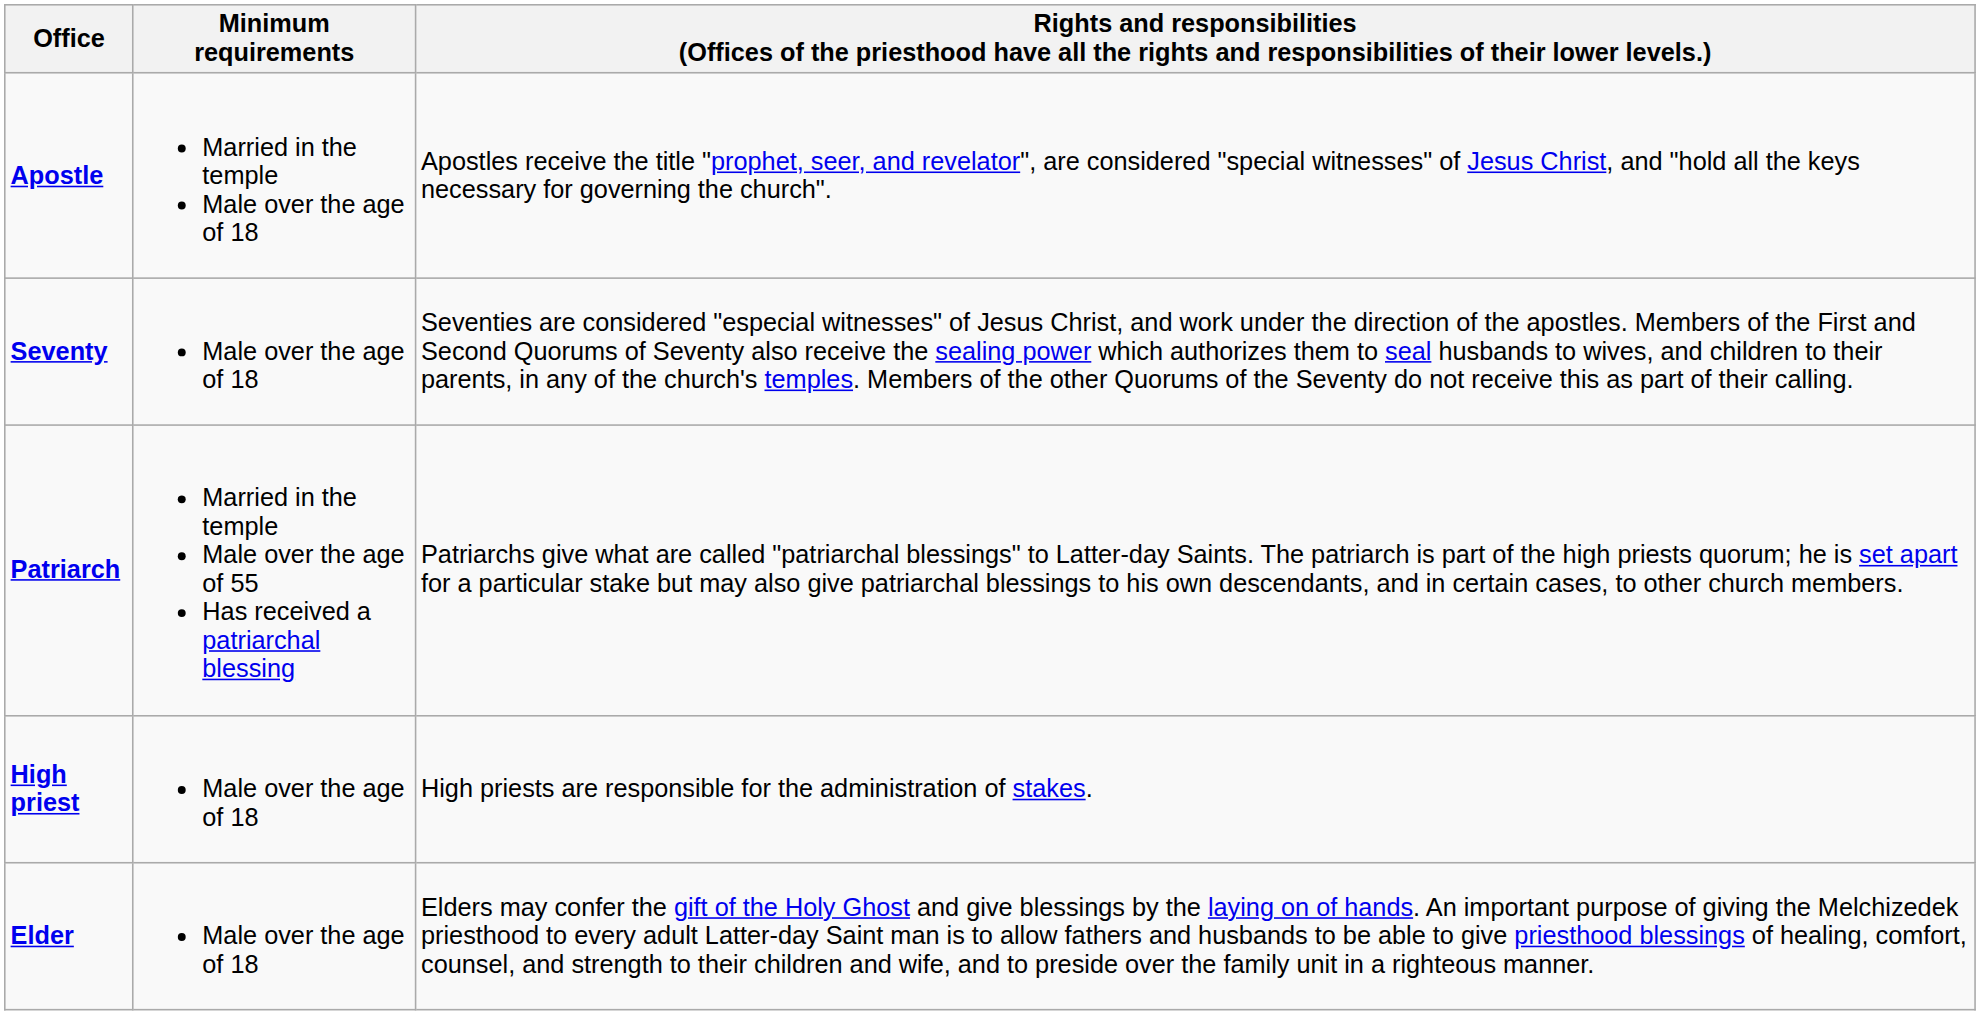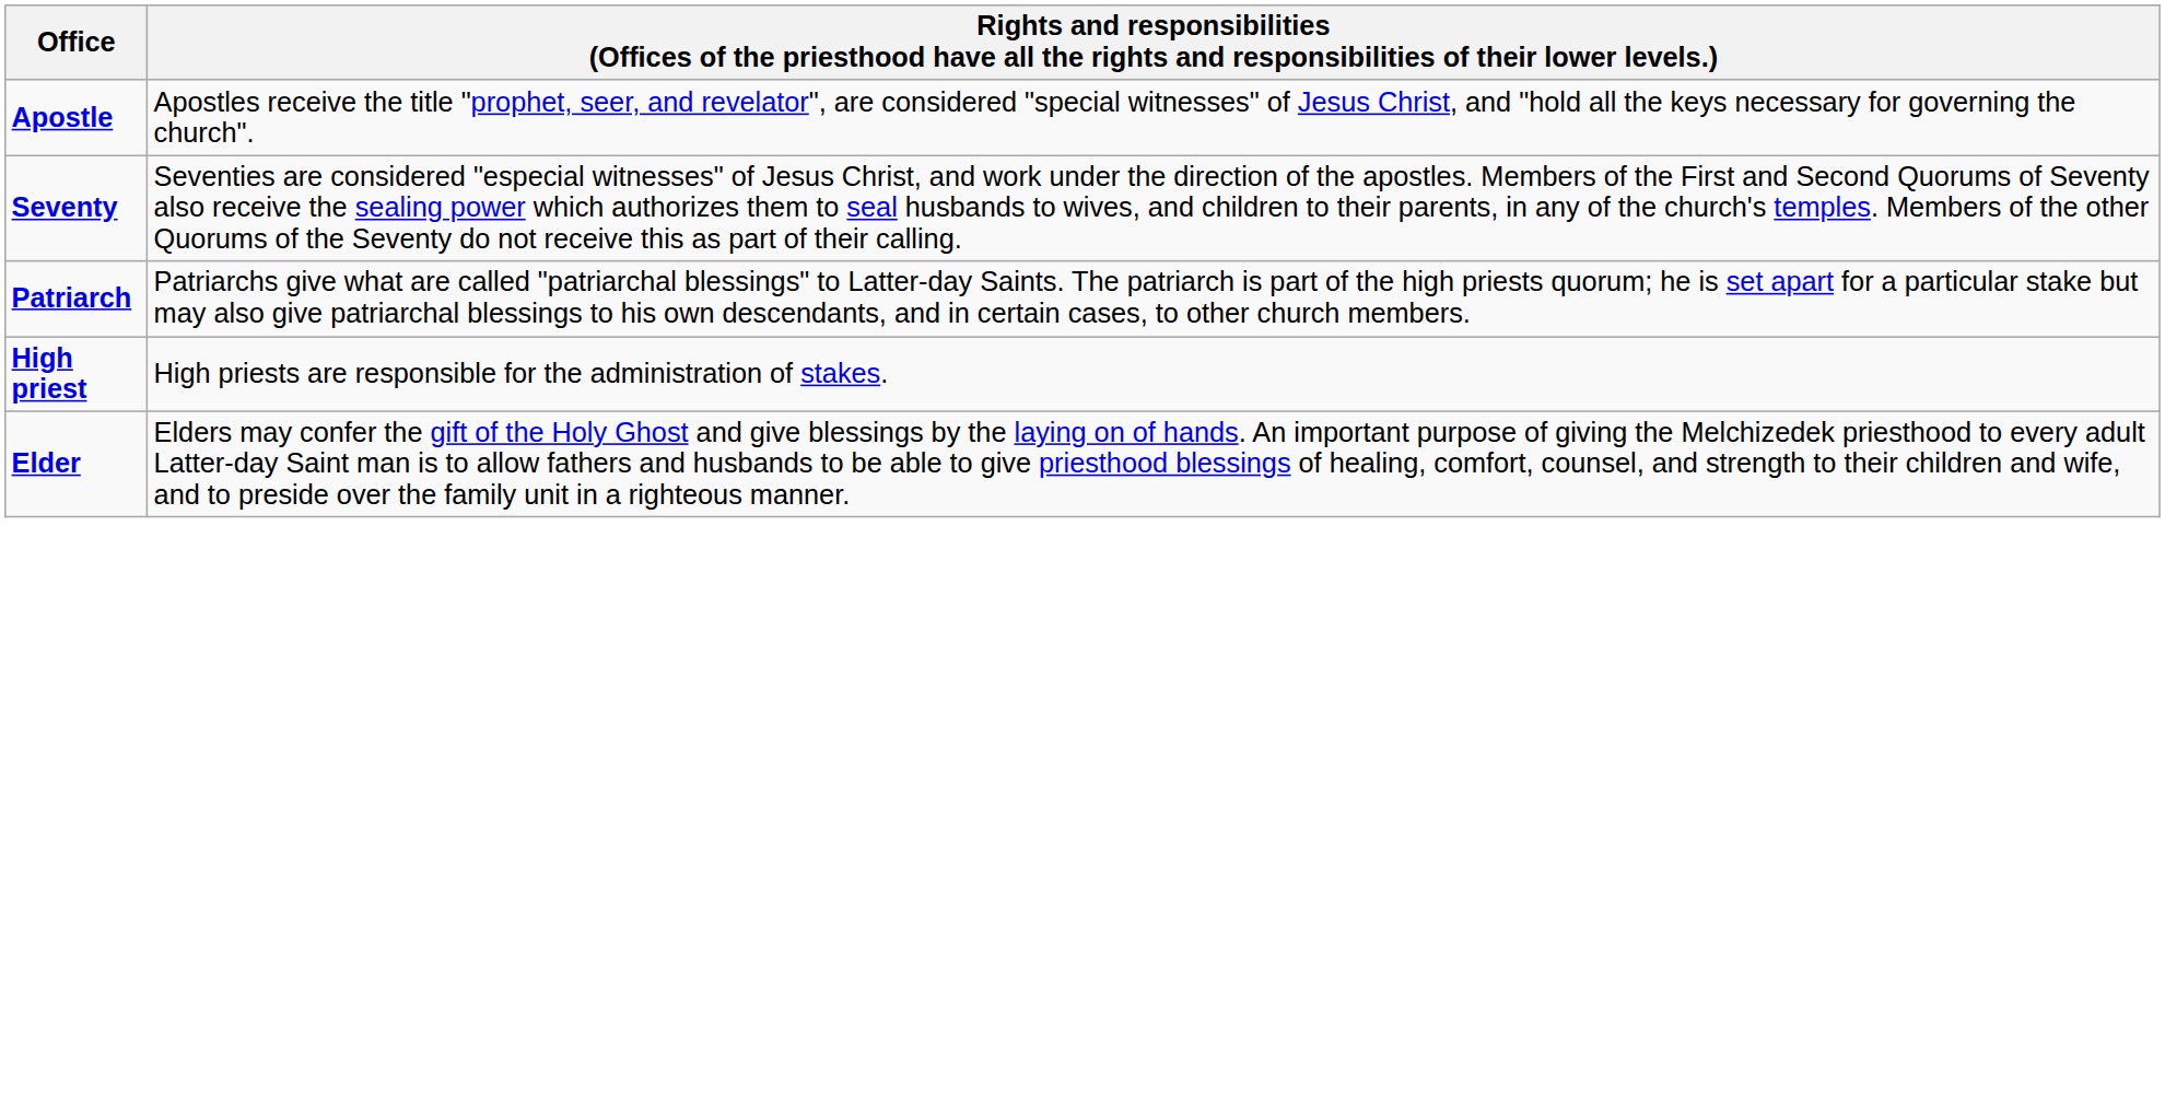- column: Minimum requirements | Married in the temple Male over the age of 18 | Male over the age of 18 | Married in the temple Male over the age of 55 Has received a patriarchal blessing | Male over the age of 18 | Male over the age of 18
